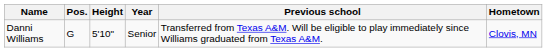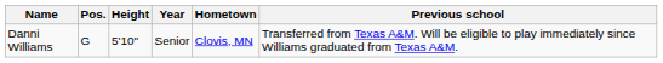columns swapped: Hometown <-> Previous school
